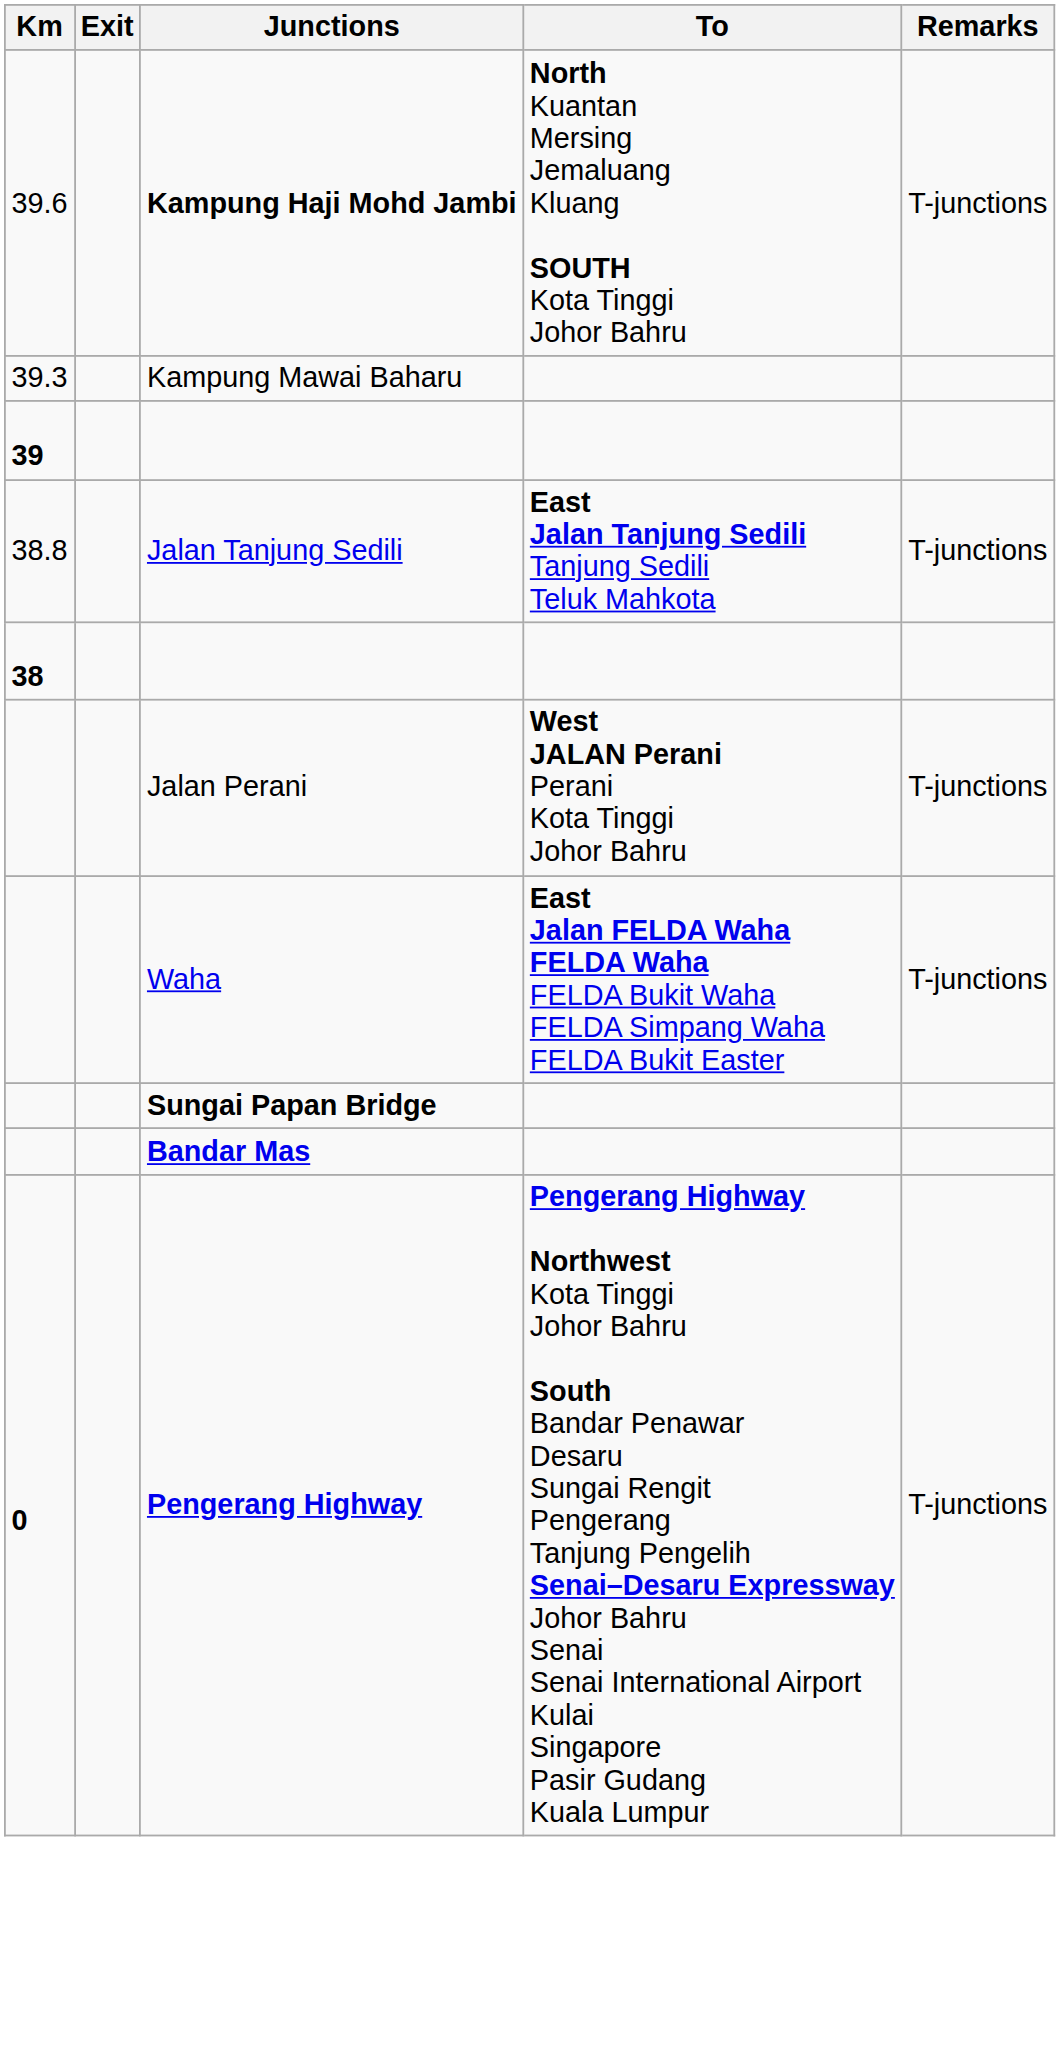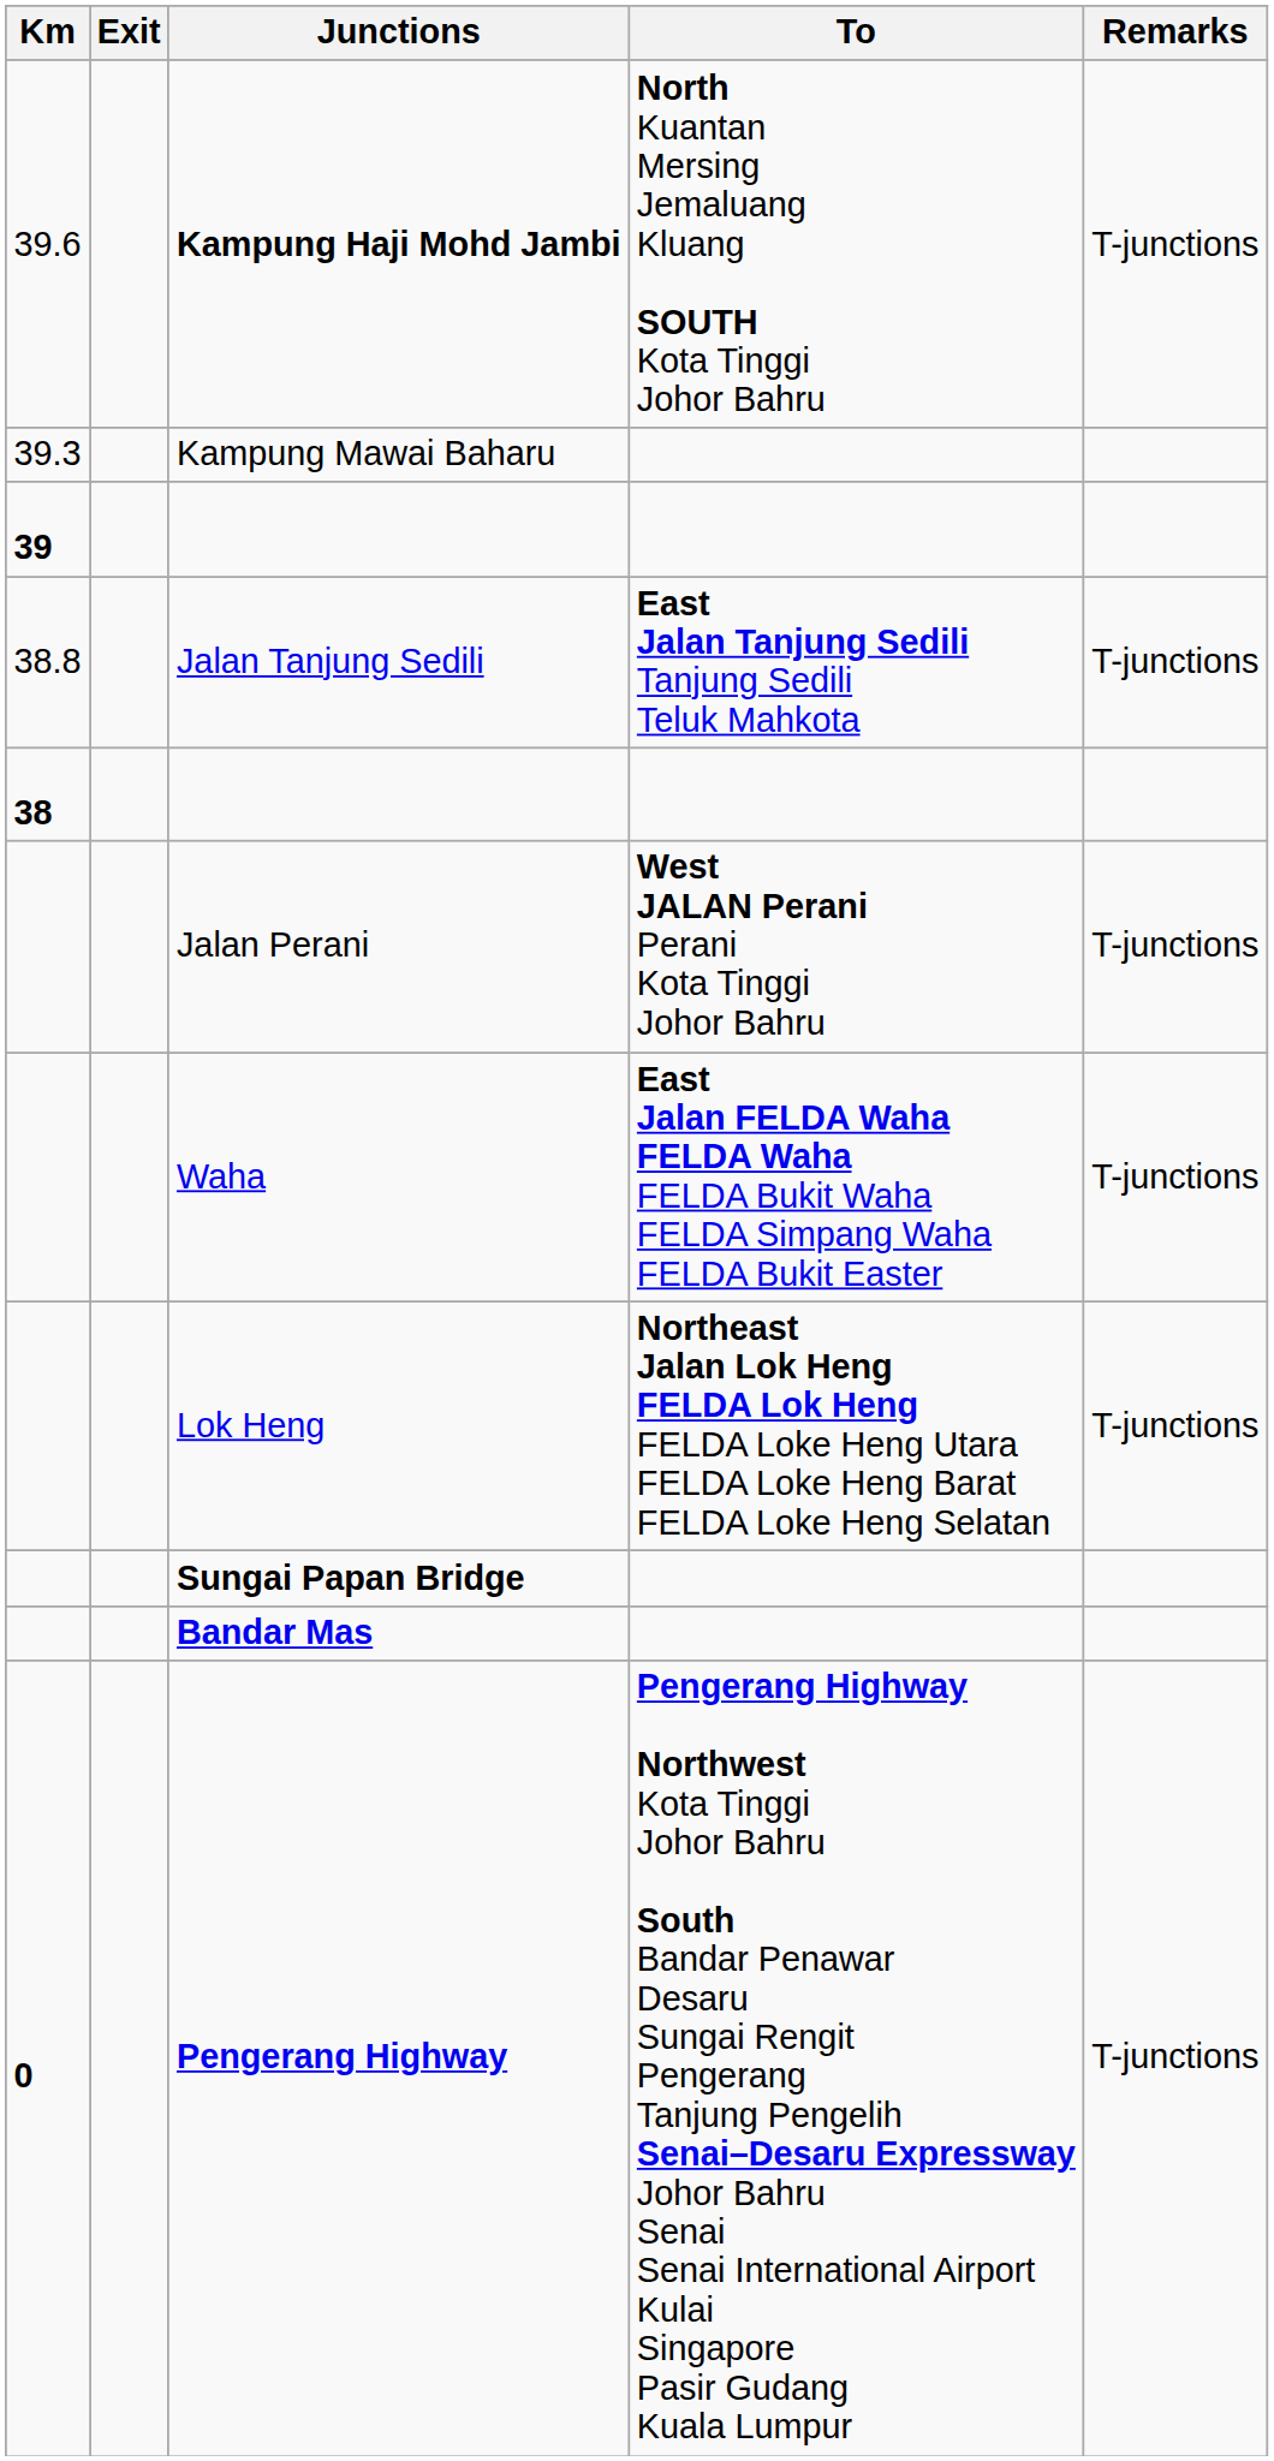+ row: Lok Heng | Northeast Jalan Lok Heng FELDA Lok Heng FELDA Loke Heng Utara FELDA Loke Heng Barat FELDA Loke Heng Selatan | T-junctions
